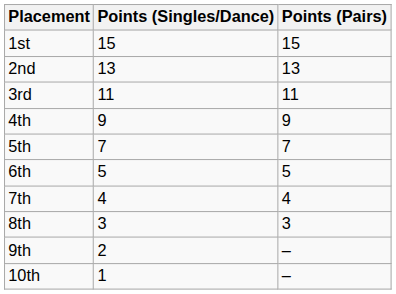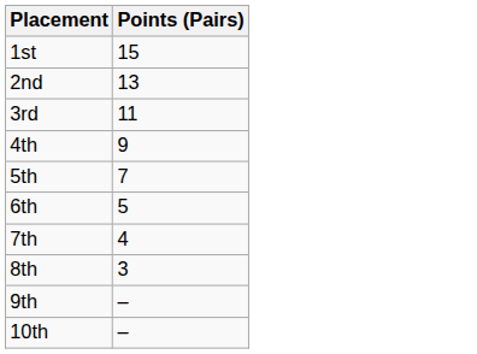- column: Points (Singles/Dance) | 15 | 13 | 11 | 9 | 7 | 5 | 4 | 3 | 2 | 1
